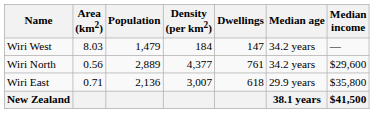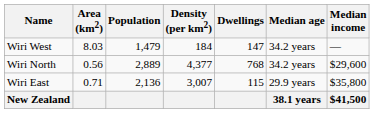Wiri North | Dwellings: 761 -> 768
Wiri East | Dwellings: 618 -> 115
